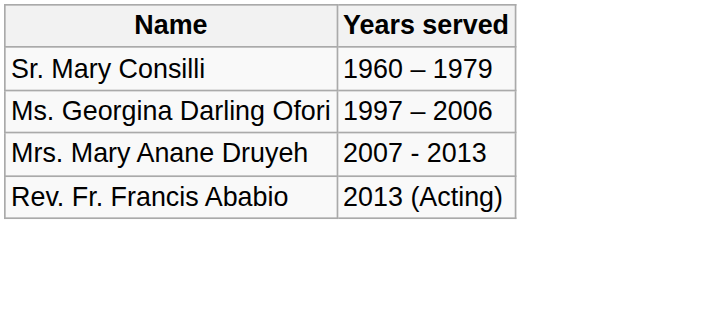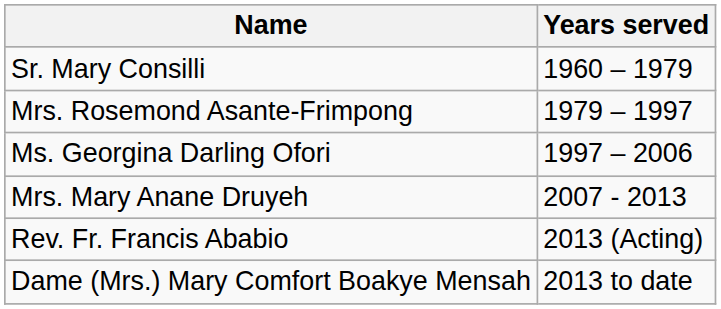+ row: Mrs. Rosemond Asante-Frimpong | 1979 – 1997
+ row: Dame (Mrs.) Mary Comfort Boakye Mensah | 2013 to date
